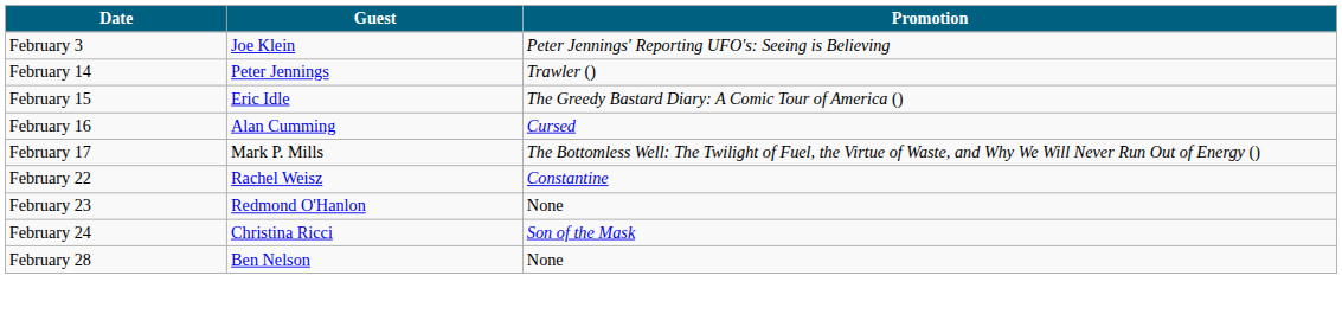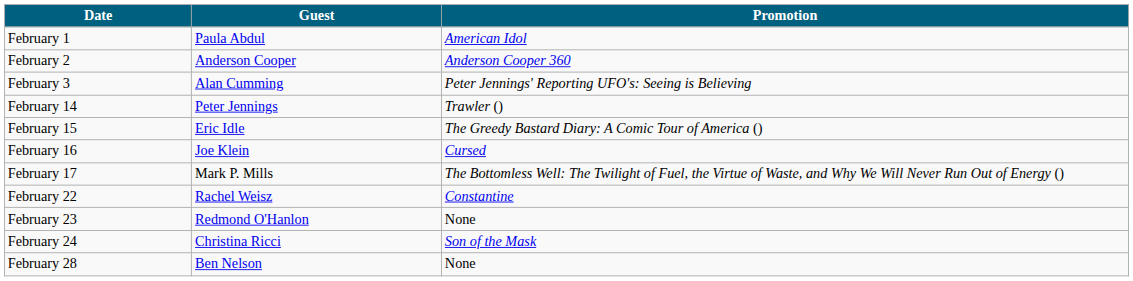+ row: February 1 | Paula Abdul | American Idol
+ row: February 2 | Anderson Cooper | Anderson Cooper 360
February 3 | Guest: Joe Klein -> Alan Cumming
February 16 | Guest: Alan Cumming -> Joe Klein
